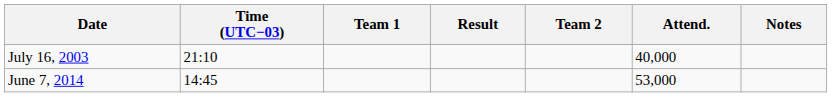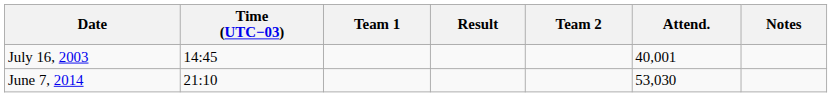July 16, 2003 | Time (UTC−03): 21:10 -> 14:45
July 16, 2003 | Attend.: 40,000 -> 40,001
June 7, 2014 | Time (UTC−03): 14:45 -> 21:10
June 7, 2014 | Attend.: 53,000 -> 53,030
